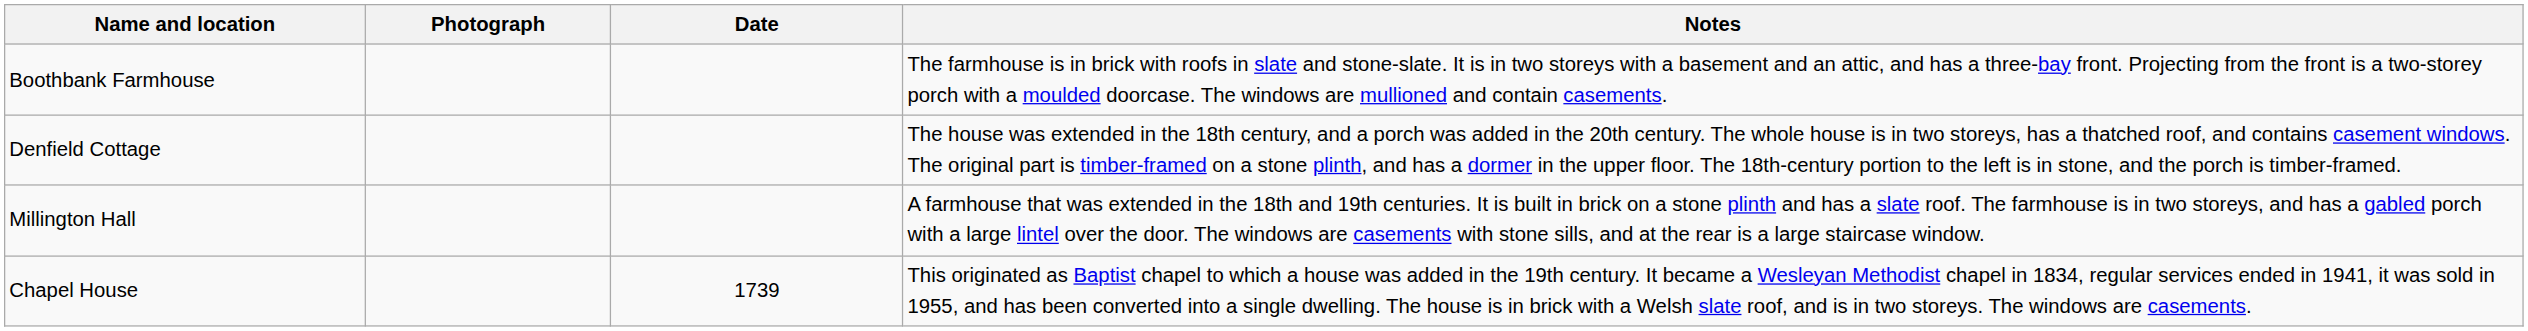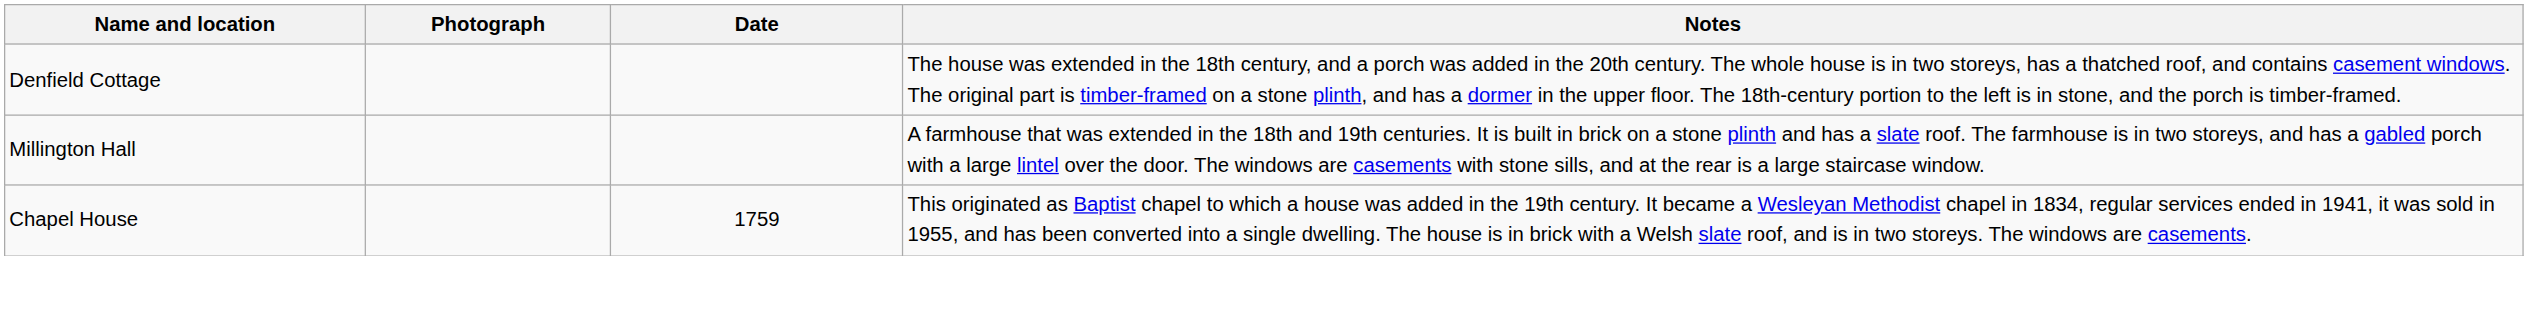- row: Boothbank Farmhouse | The farmhouse is in brick with roofs in slate and stone-slate. It is in two storeys with a basement and an attic, and has a three-bay front. Projecting from the front is a two-storey porch with a moulded doorcase. The windows are mullioned and contain casements.
Chapel House | Date: 1739 -> 1759
